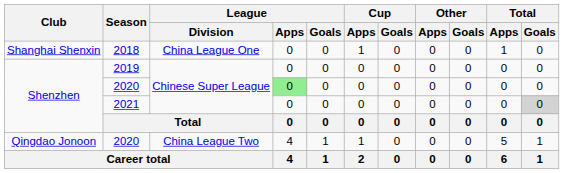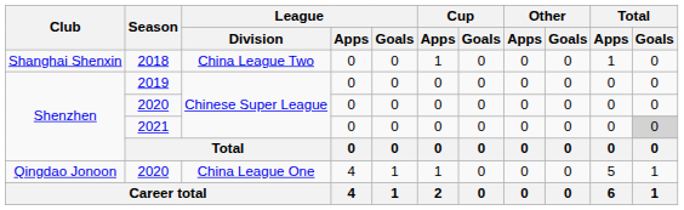2018 | League / Division: China League One -> China League Two
Shenzhen / 2020 | League / Apps: lightgreen background -> no background
Qingdao Jonoon / 2020 | League / Division: China League Two -> China League One
